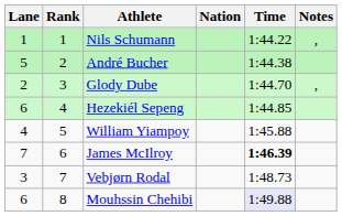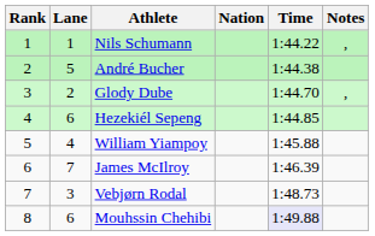columns swapped: Rank <-> Lane
James McIlroy | Time: bold -> normal
